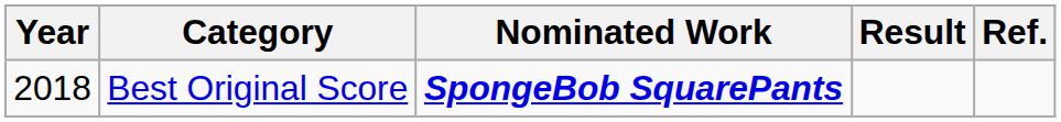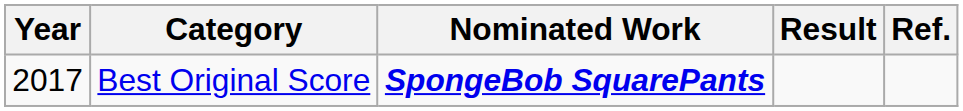Best Original Score | Year: 2018 -> 2017
